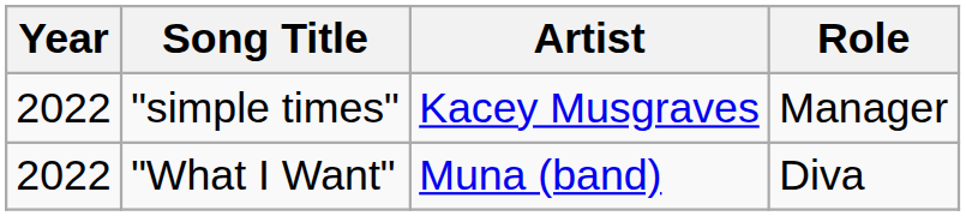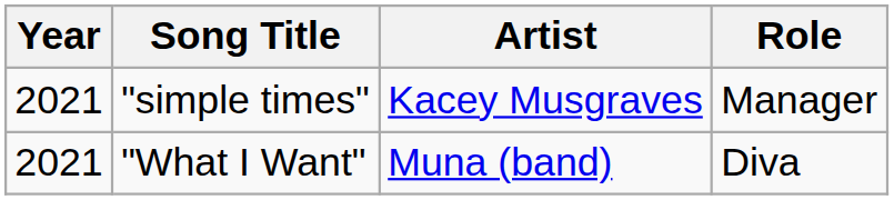"simple times" | Year: 2022 -> 2021
"What I Want" | Year: 2022 -> 2021
